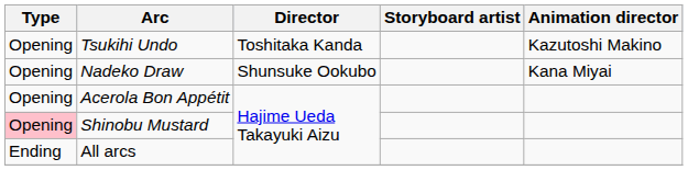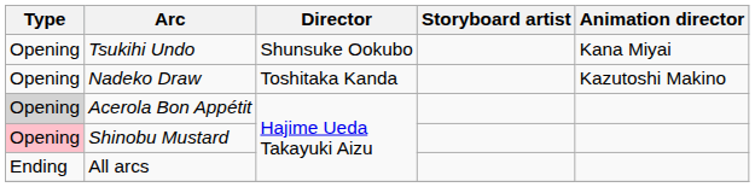Tsukihi Undo | Director: Toshitaka Kanda -> Shunsuke Ookubo
Tsukihi Undo | Animation director: Kazutoshi Makino -> Kana Miyai
Nadeko Draw | Director: Shunsuke Ookubo -> Toshitaka Kanda
Nadeko Draw | Animation director: Kana Miyai -> Kazutoshi Makino
Acerola Bon Appétit | Type: no background -> lightgrey background
